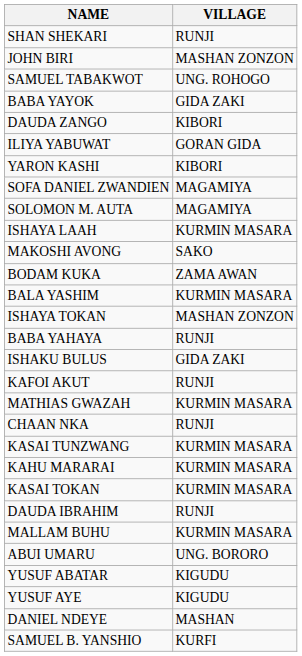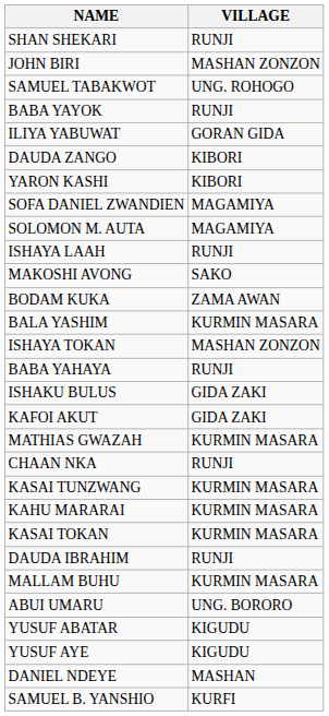BABA YAYOK | VILLAGE: GIDA ZAKI -> RUNJI
rows swapped: ILIYA YABUWAT <-> DAUDA ZANGO
ISHAYA LAAH | VILLAGE: KURMIN MASARA -> RUNJI
KAFOI AKUT | VILLAGE: RUNJI -> GIDA ZAKI
